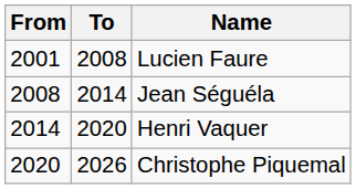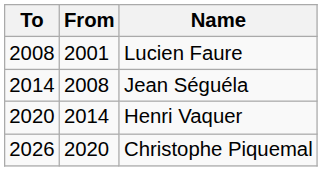columns swapped: From <-> To
